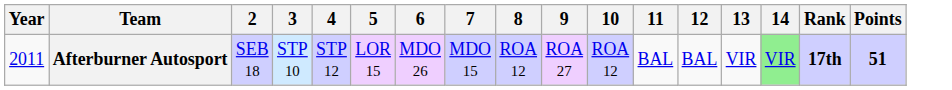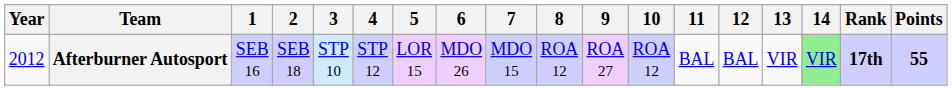+ column: 1 | SEB 16
Afterburner Autosport | Year: 2011 -> 2012
Afterburner Autosport | Points: 51 -> 55
